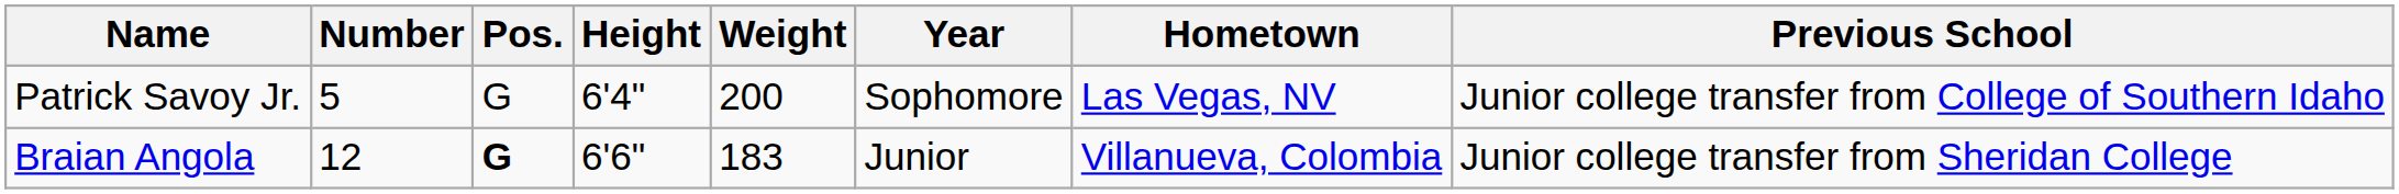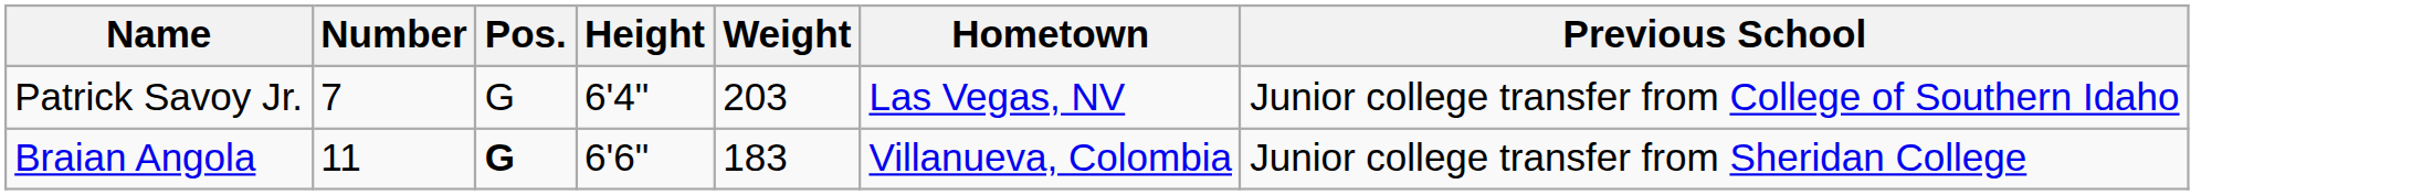- column: Year | Sophomore | Junior
Patrick Savoy Jr. | Number: 5 -> 7
Patrick Savoy Jr. | Weight: 200 -> 203
Braian Angola | Number: 12 -> 11
